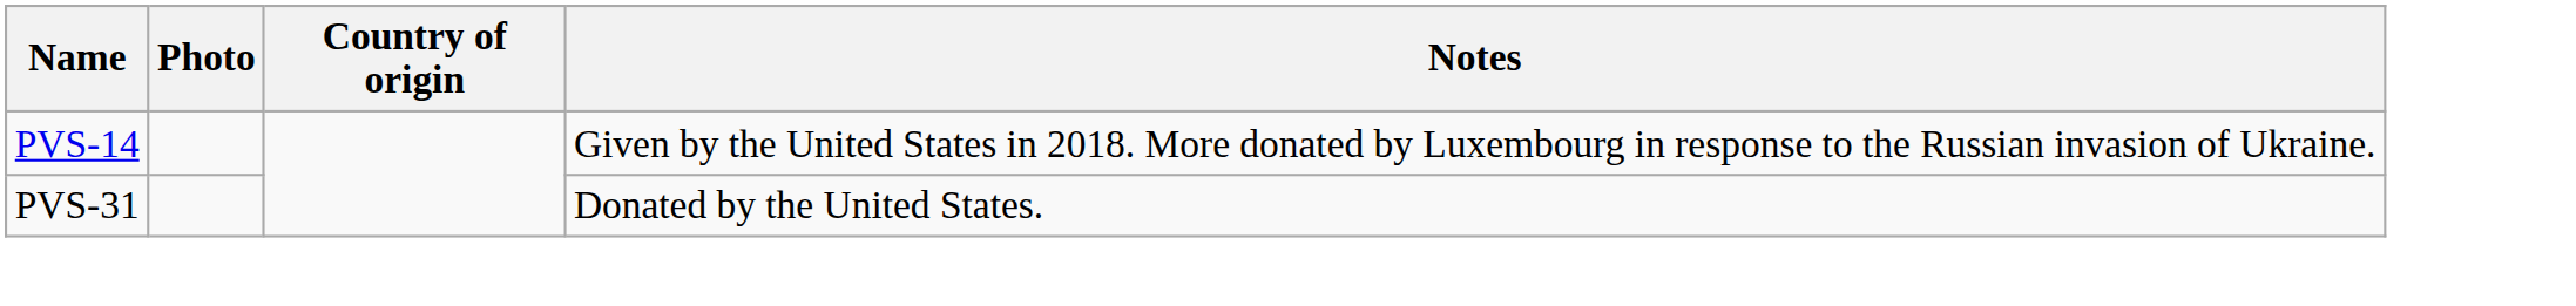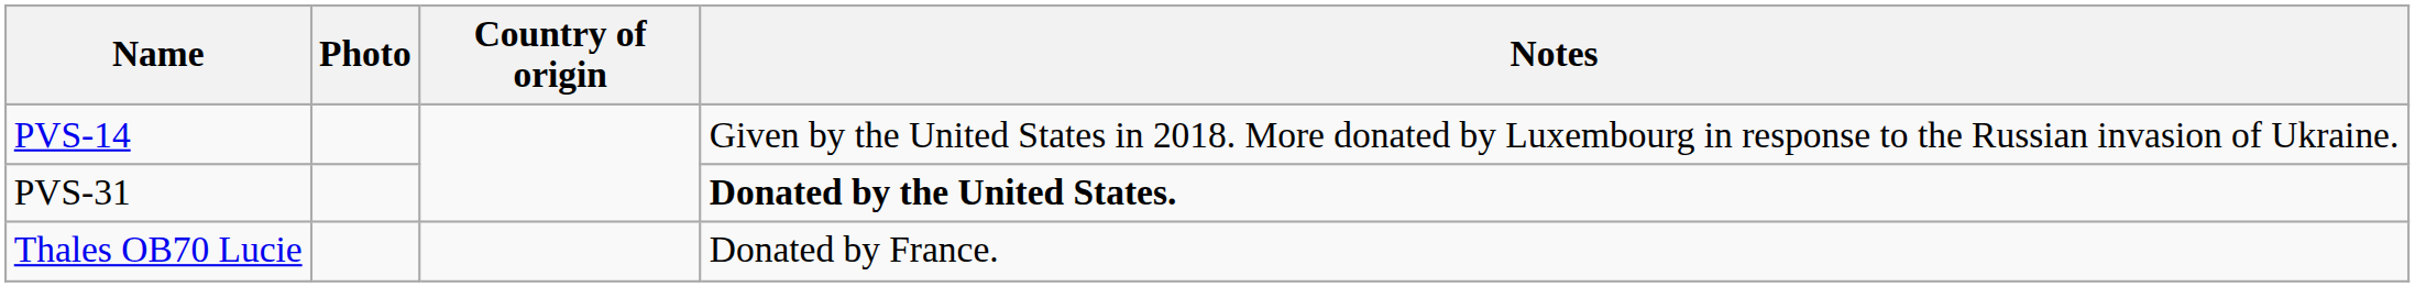PVS-31 | Notes: normal -> bold
+ row: Thales OB70 Lucie | Donated by France.
